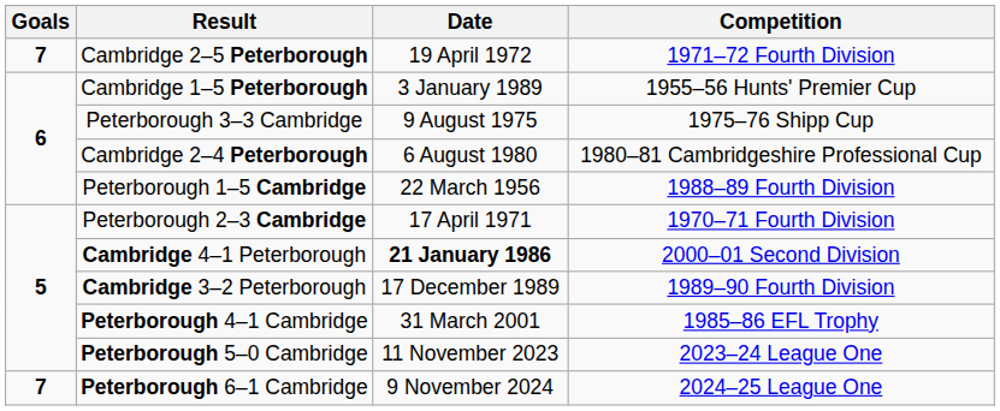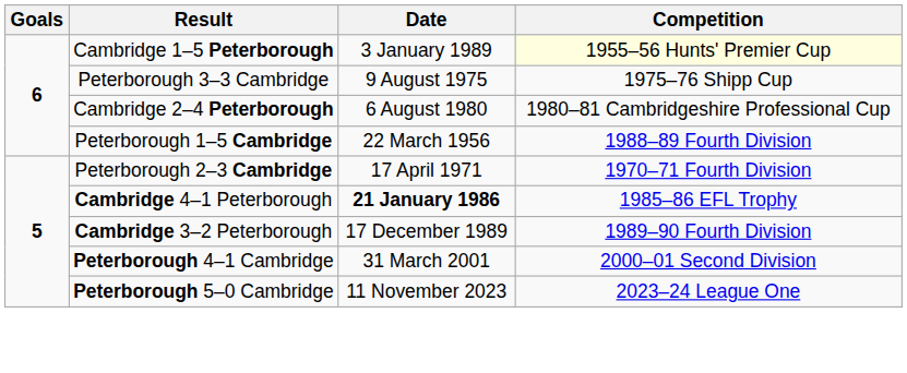- row: 7 | Cambridge 2–5 Peterborough | 19 April 1972 | 1971–72 Fourth Division
Cambridge 1–5 Peterborough | Competition: no background -> lightyellow background
Cambridge 4–1 Peterborough | Competition: 2000–01 Second Division -> 1985–86 EFL Trophy
Peterborough 4–1 Cambridge | Competition: 1985–86 EFL Trophy -> 2000–01 Second Division
- row: 7 | Peterborough 6–1 Cambridge | 9 November 2024 | 2024–25 League One
